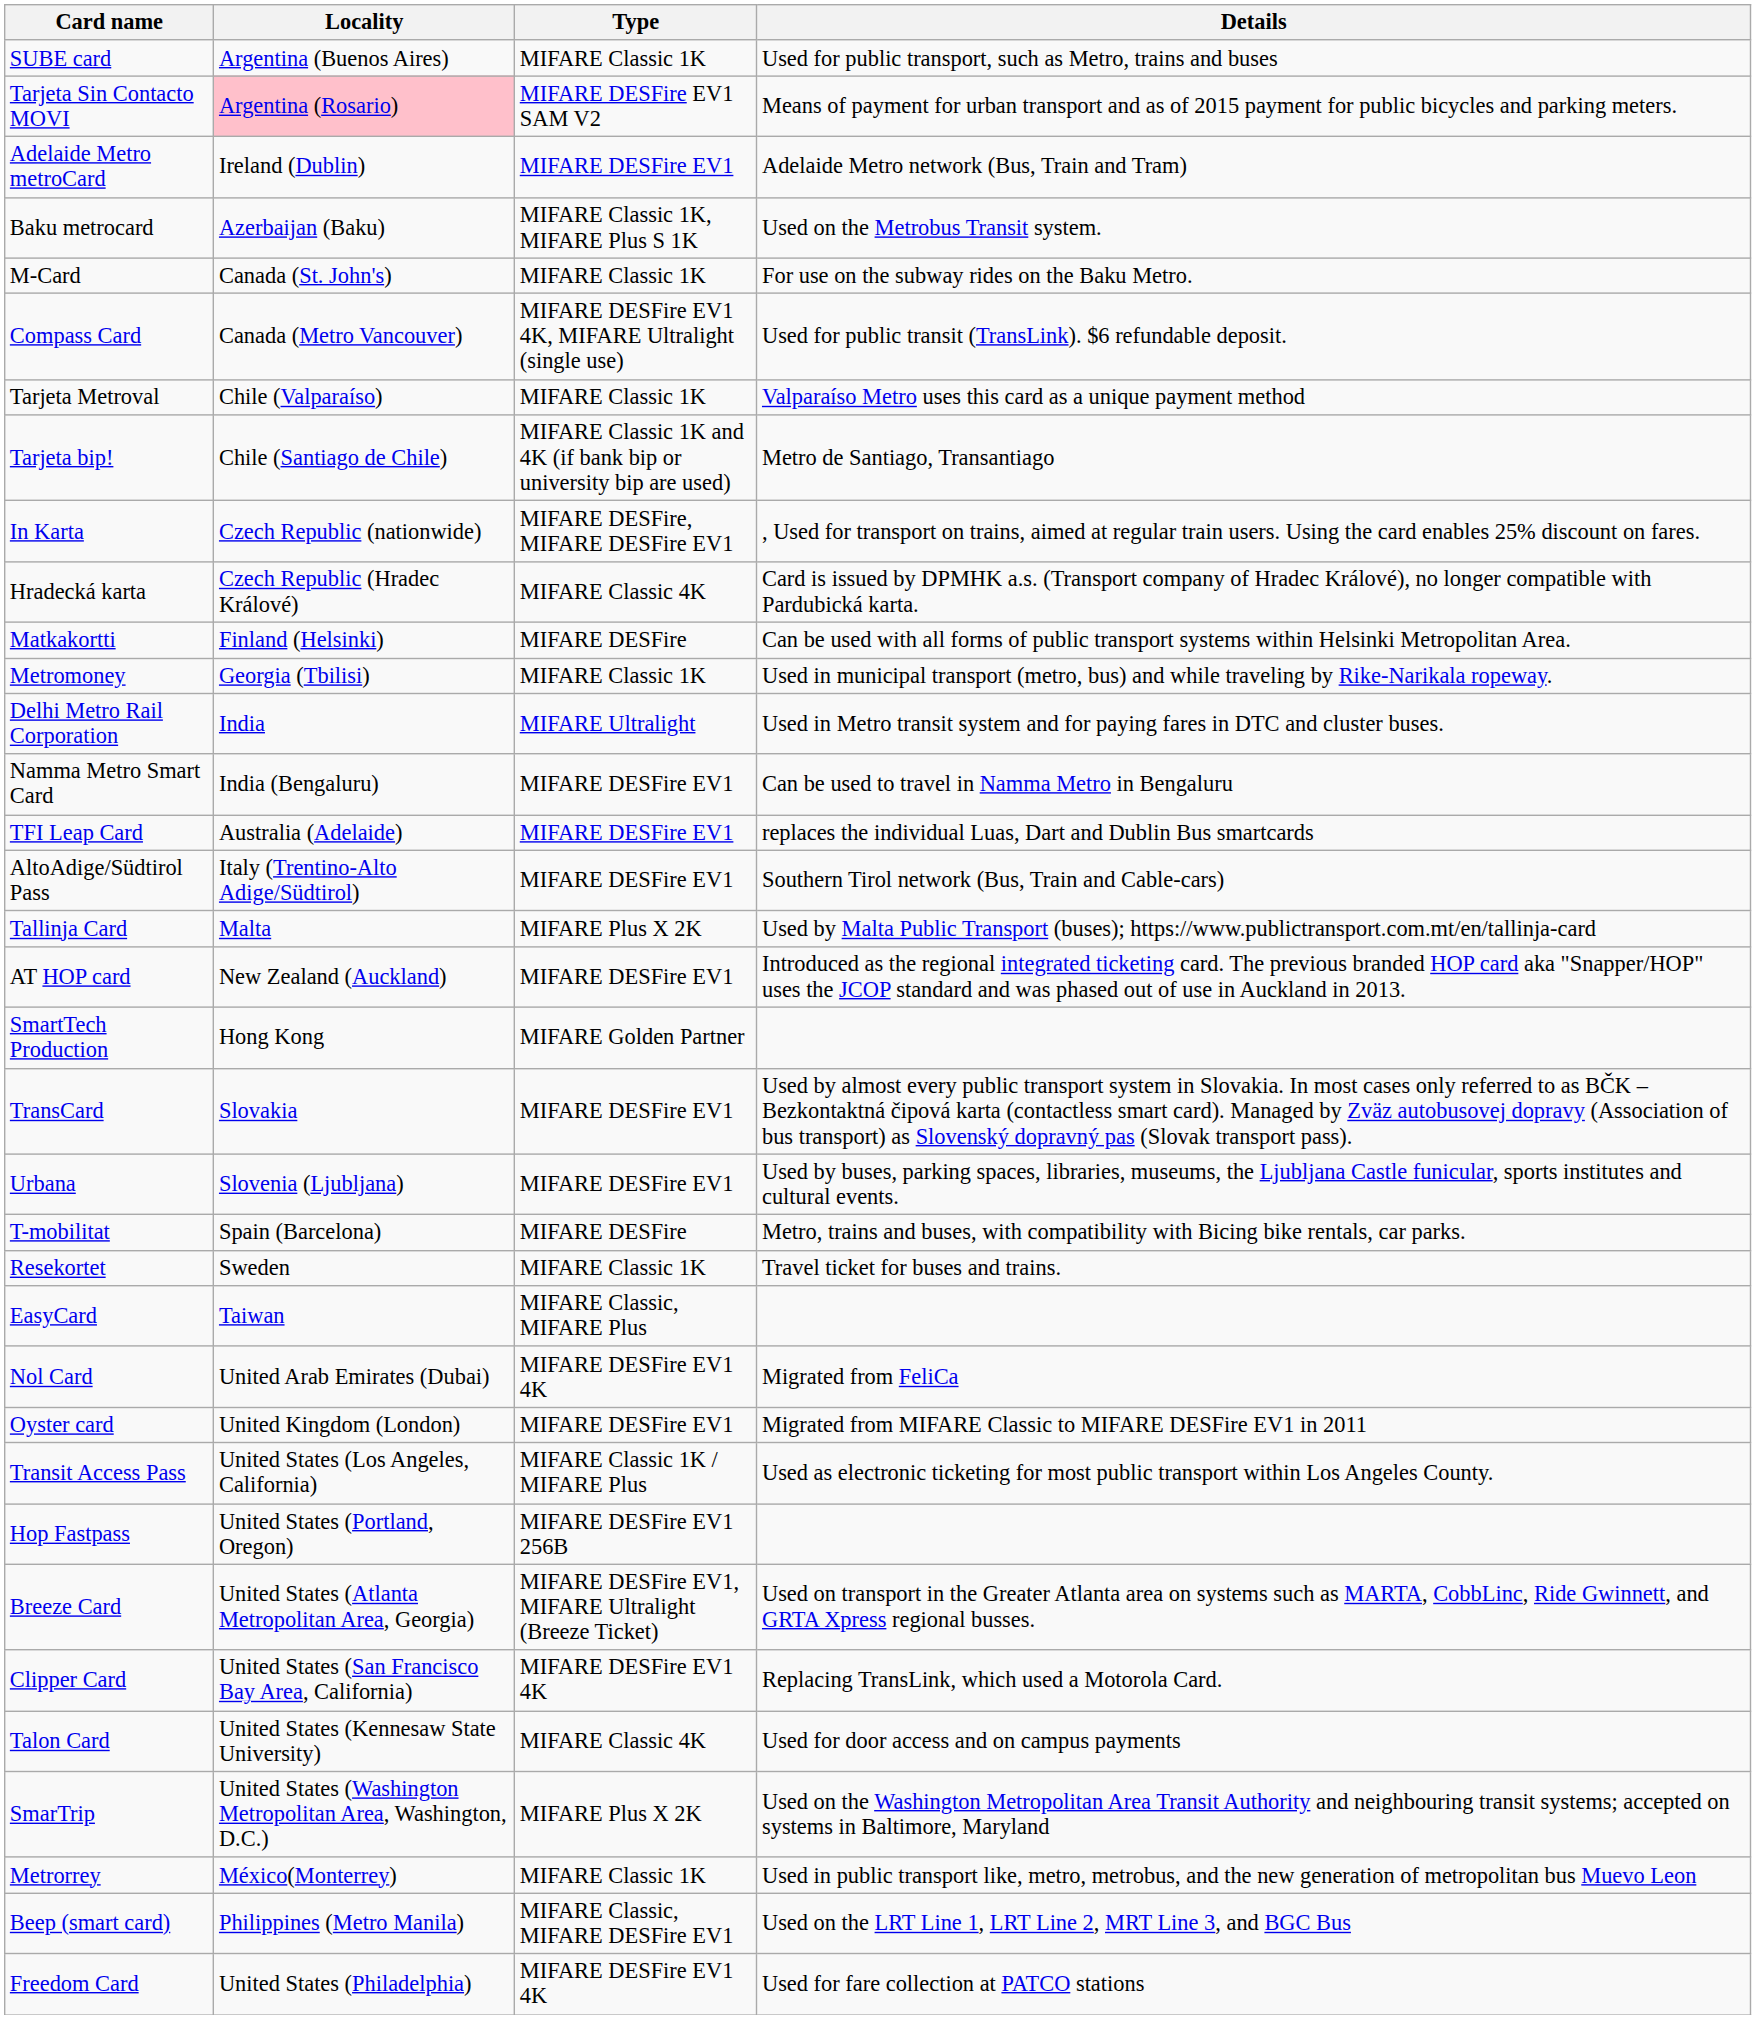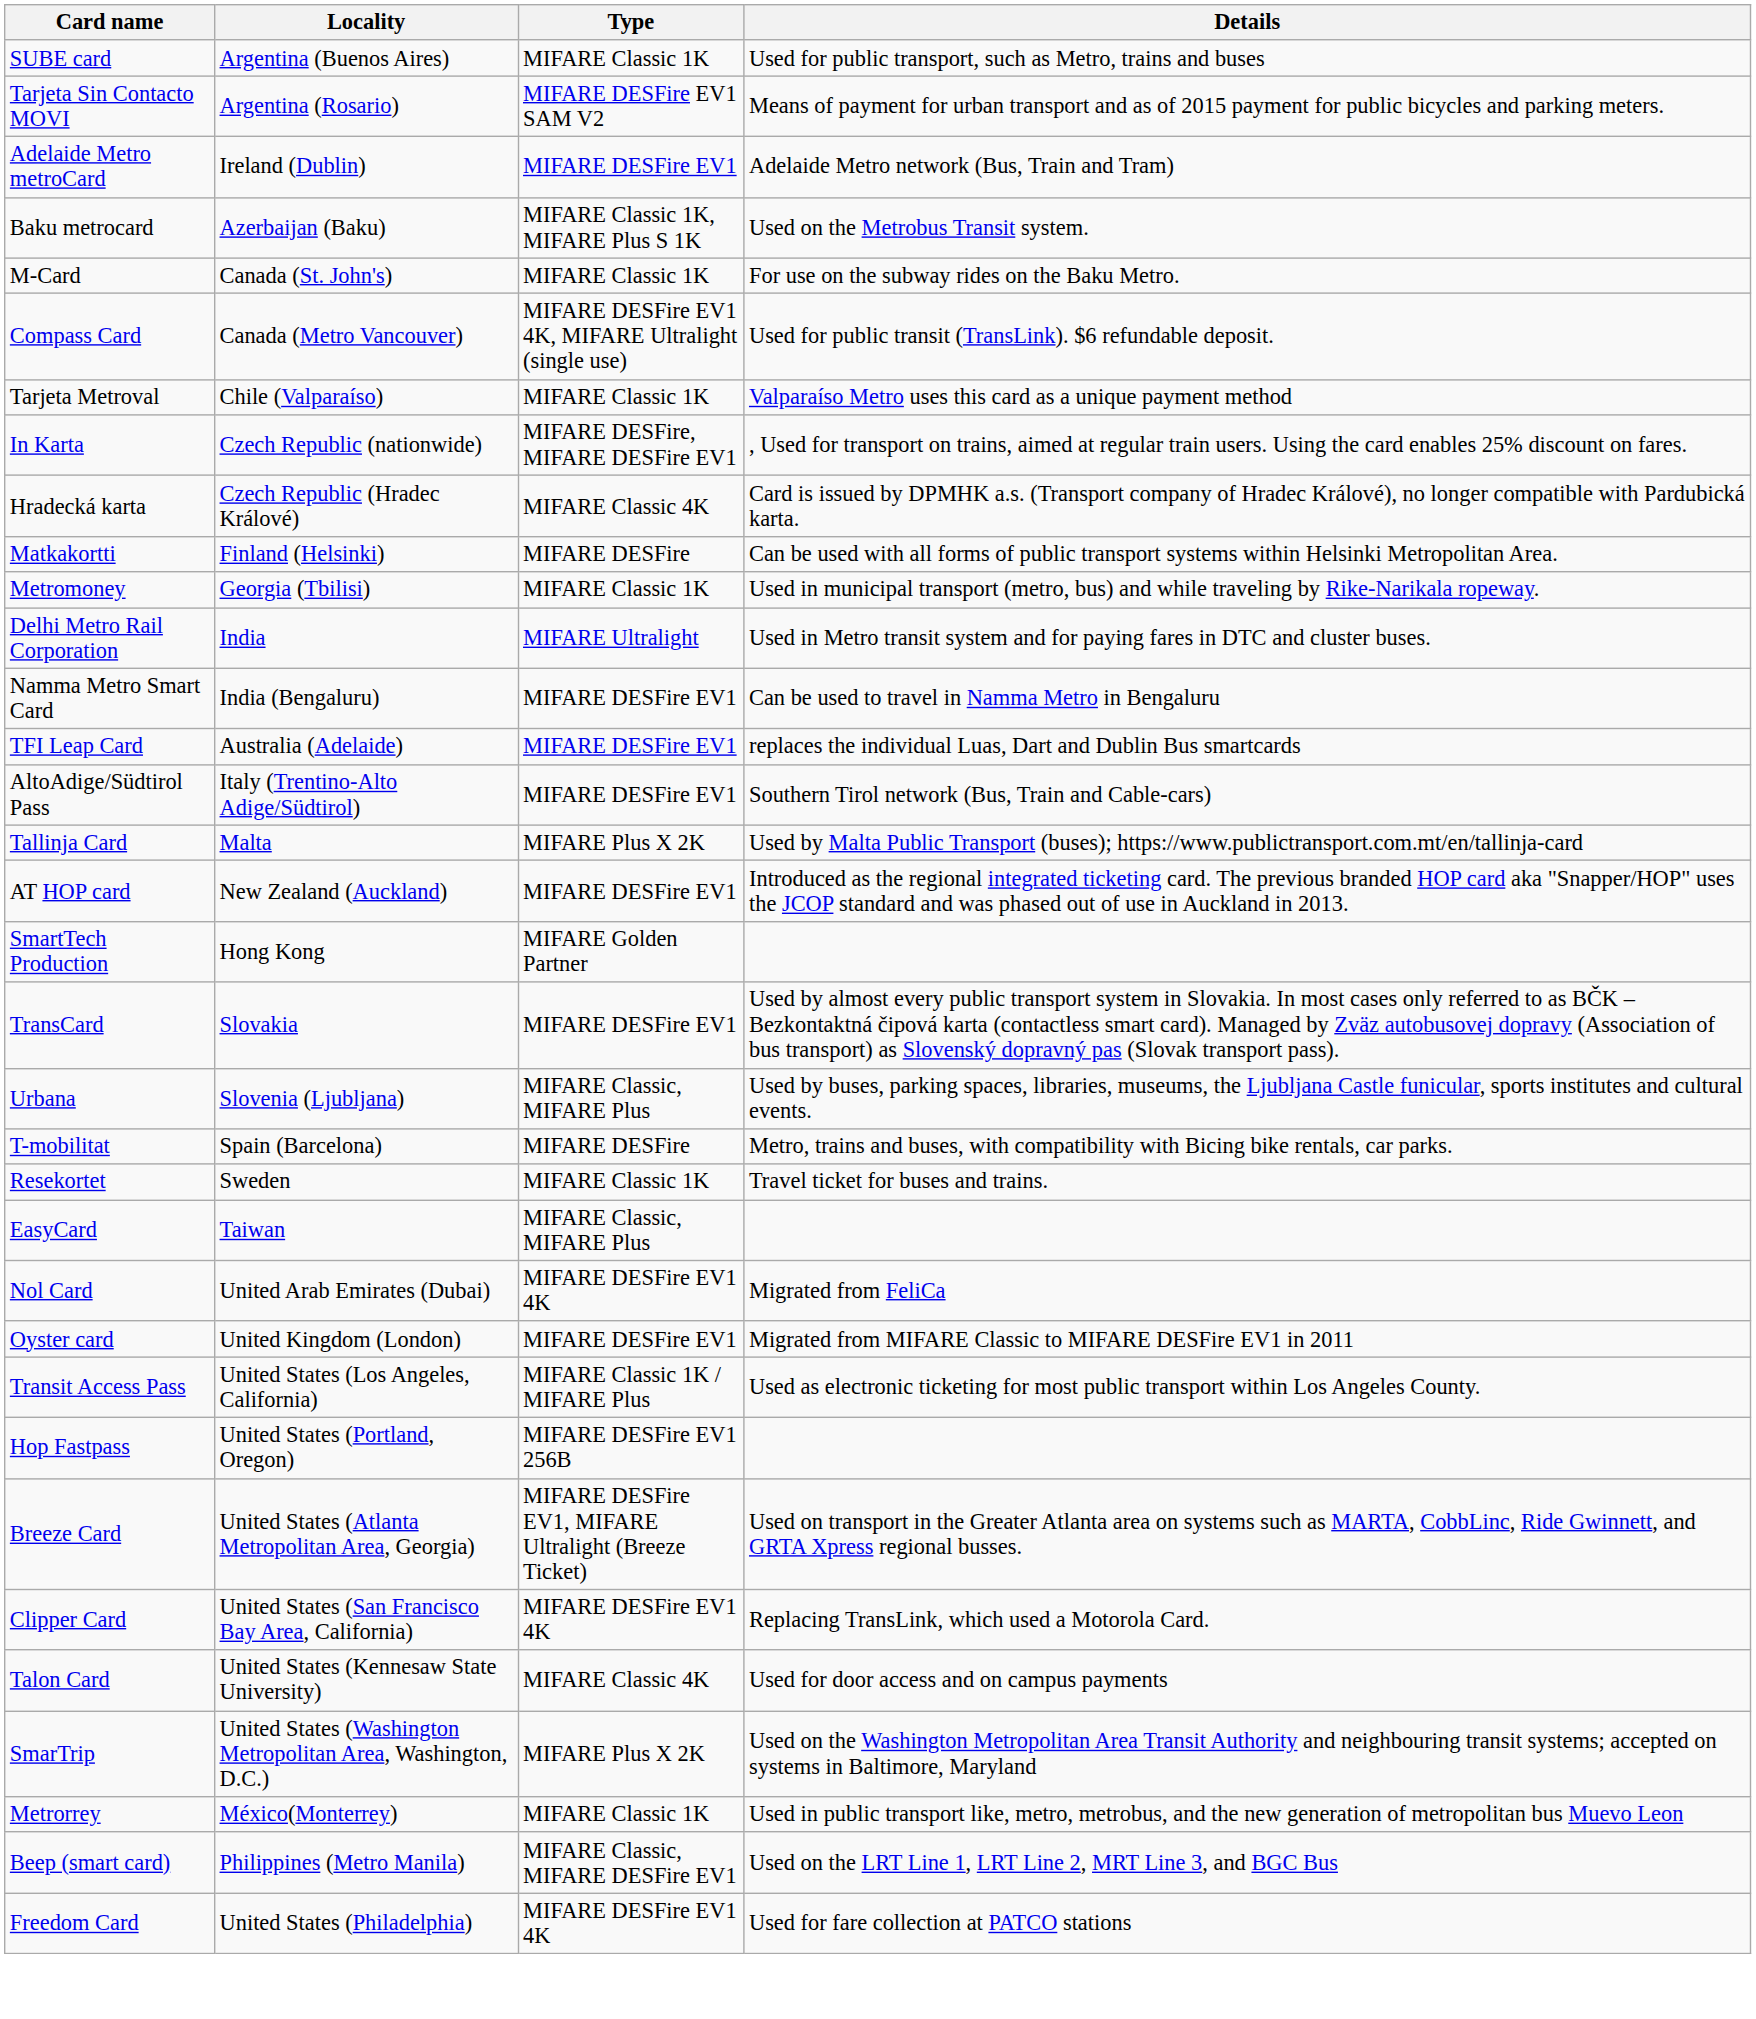Tarjeta Sin Contacto MOVI | Locality: pink background -> no background
- row: Tarjeta bip! | Chile (Santiago de Chile) | MIFARE Classic 1K and 4K (if bank bip or university bip are used) | Metro de Santiago, Transantiago
Urbana | Type: MIFARE DESFire EV1 -> MIFARE Classic, MIFARE Plus
